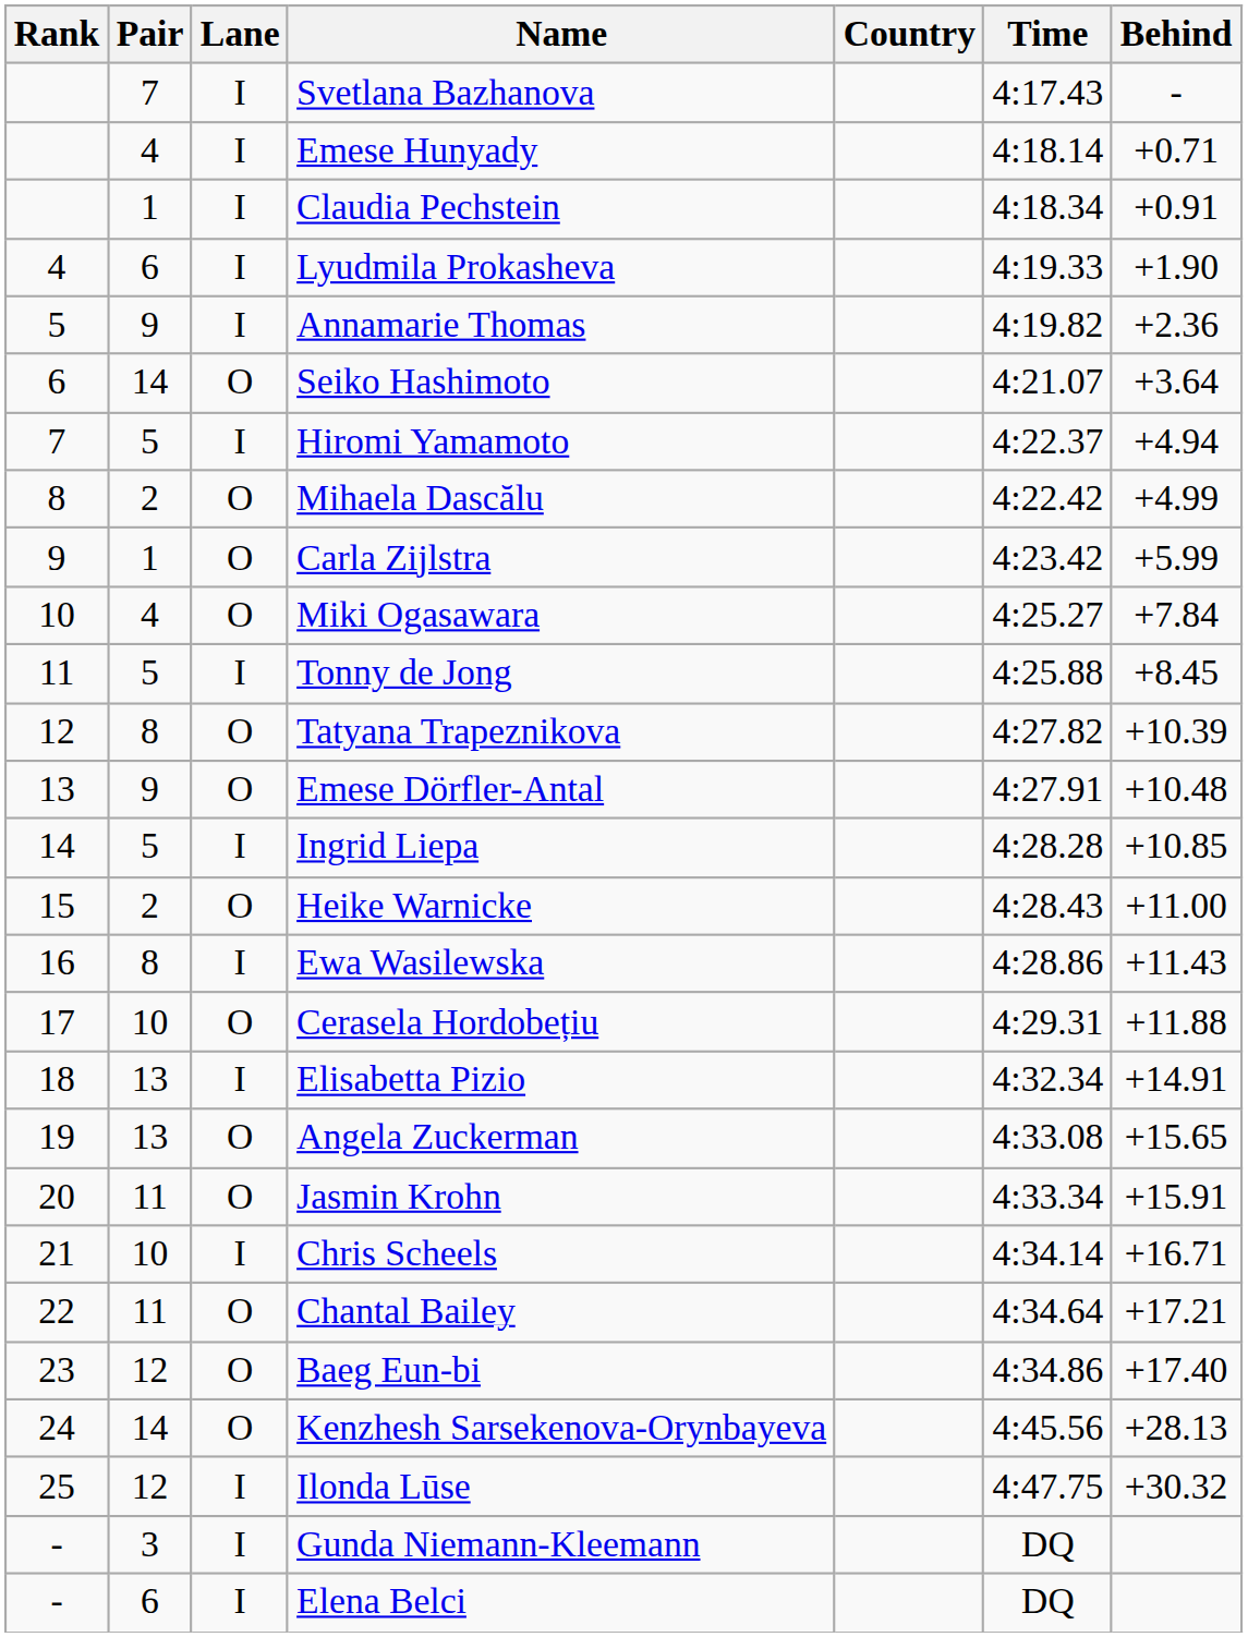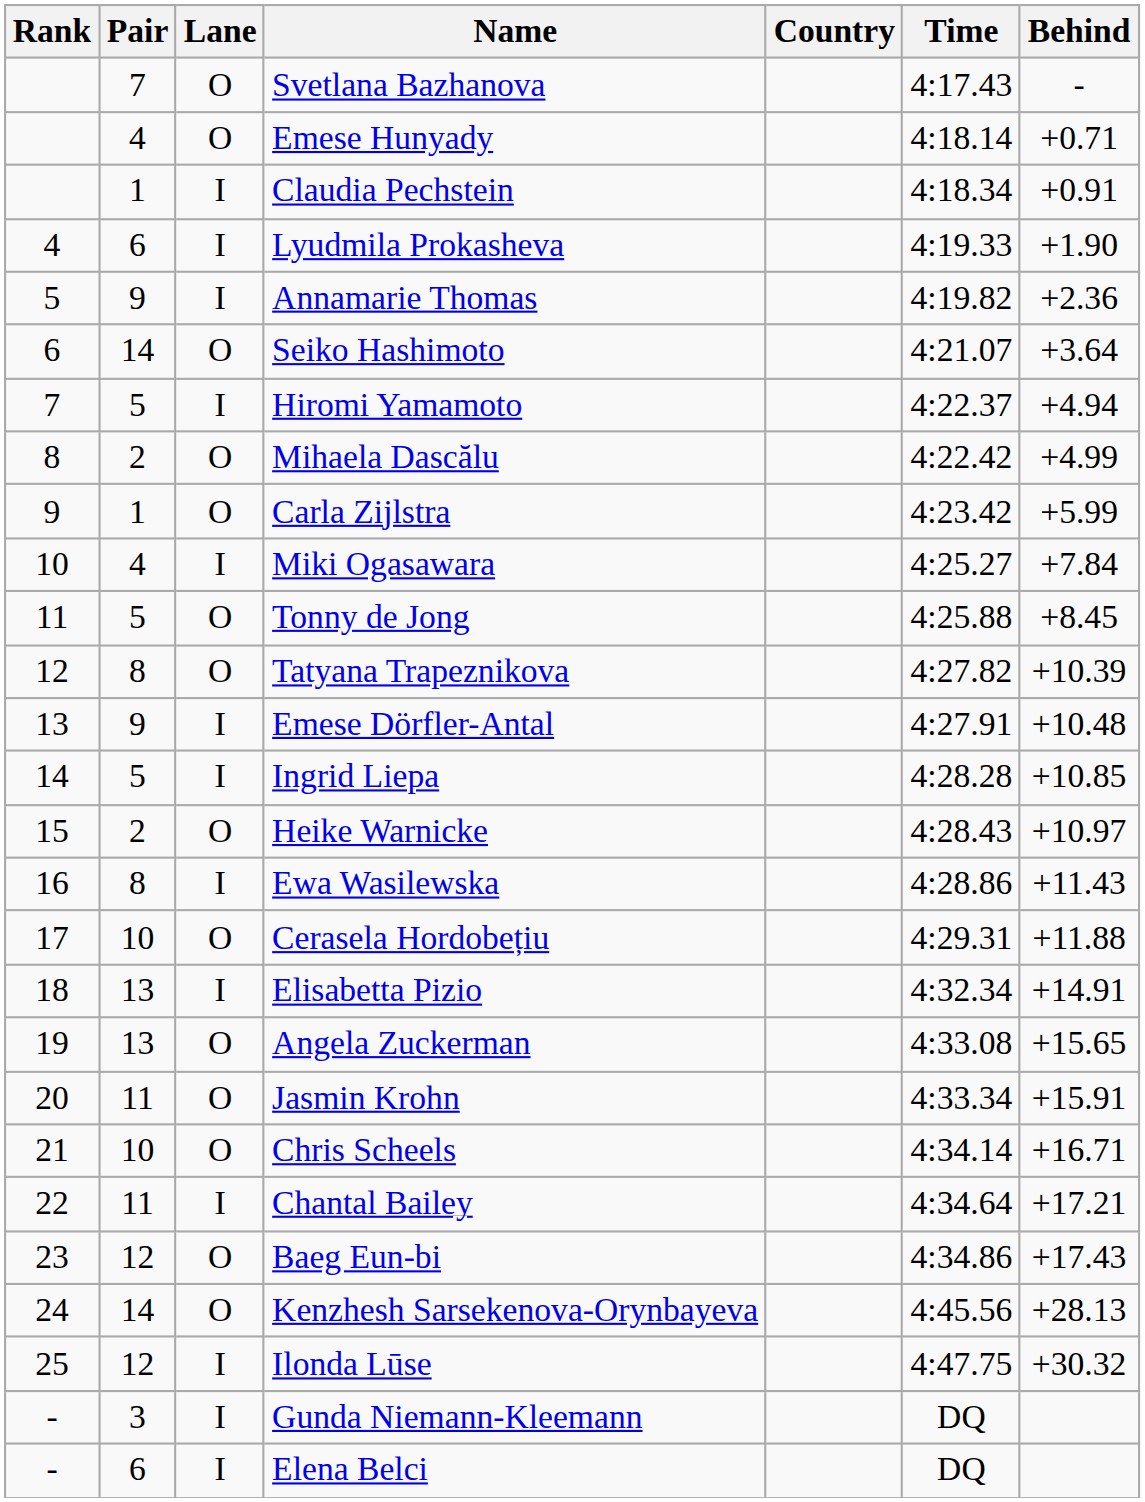Svetlana Bazhanova | Lane: I -> O
Emese Hunyady | Lane: I -> O
Miki Ogasawara | Lane: O -> I
Tonny de Jong | Lane: I -> O
Emese Dörfler-Antal | Lane: O -> I
Heike Warnicke | Behind: +11.00 -> +10.97
Chris Scheels | Lane: I -> O
Chantal Bailey | Lane: O -> I
Baeg Eun-bi | Behind: +17.40 -> +17.43
